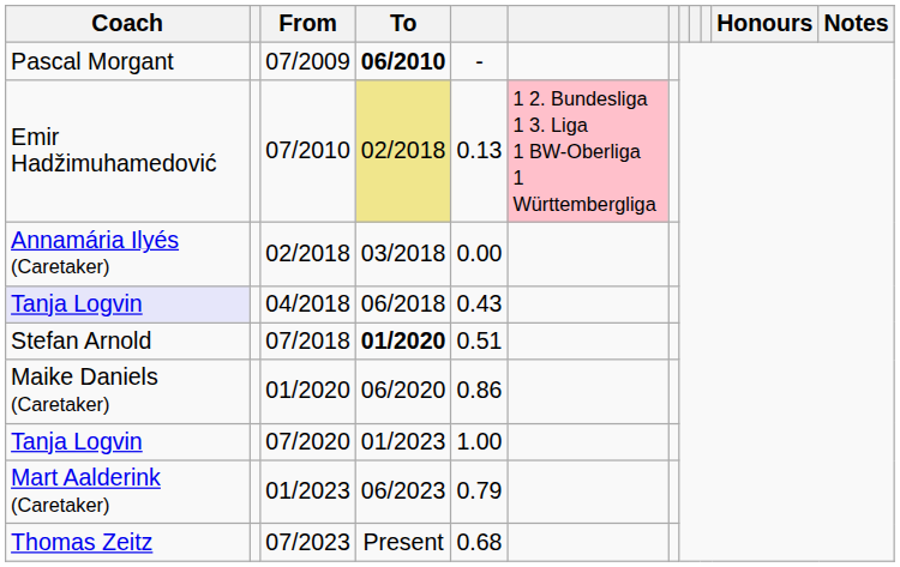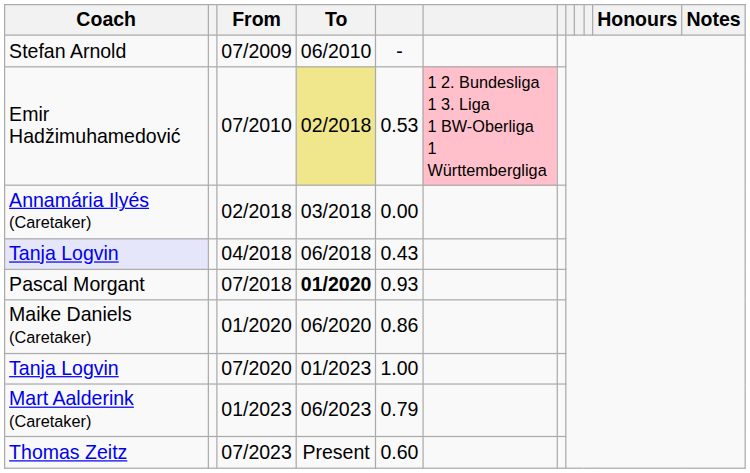07/2009 | Coach: Pascal Morgant -> Stefan Arnold
07/2009 | To: bold -> normal
07/2010 | column 5: 0.13 -> 0.53
07/2018 | Coach: Stefan Arnold -> Pascal Morgant
07/2018 | column 5: 0.51 -> 0.93
07/2023 | column 5: 0.68 -> 0.60
